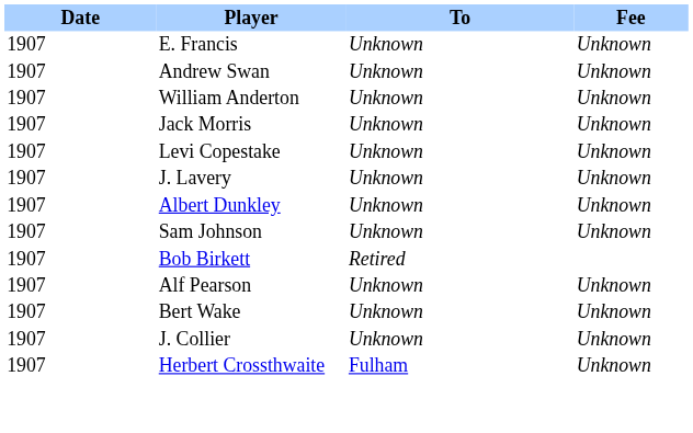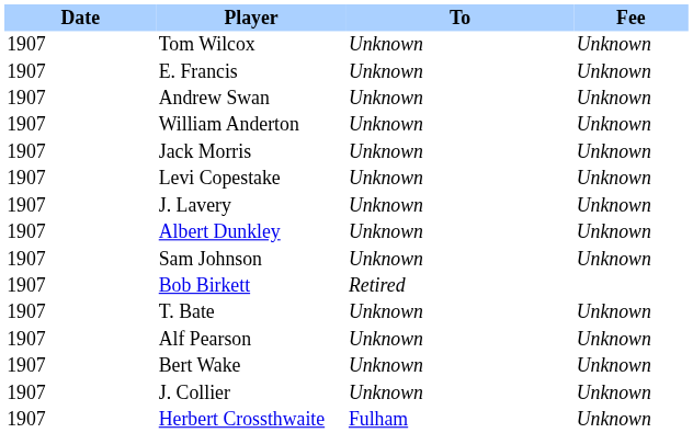+ row: 1907 | Tom Wilcox | Unknown | Unknown
+ row: 1907 | T. Bate | Unknown | Unknown
